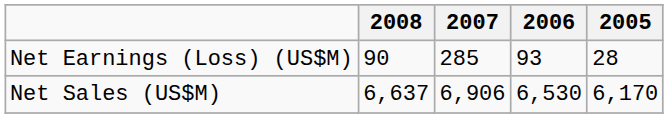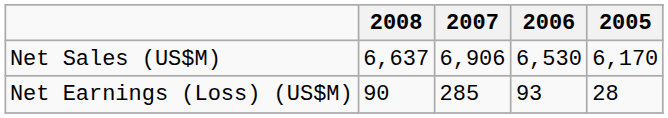rows swapped: Net Sales (US$M) <-> Net Earnings (Loss) (US$M)
